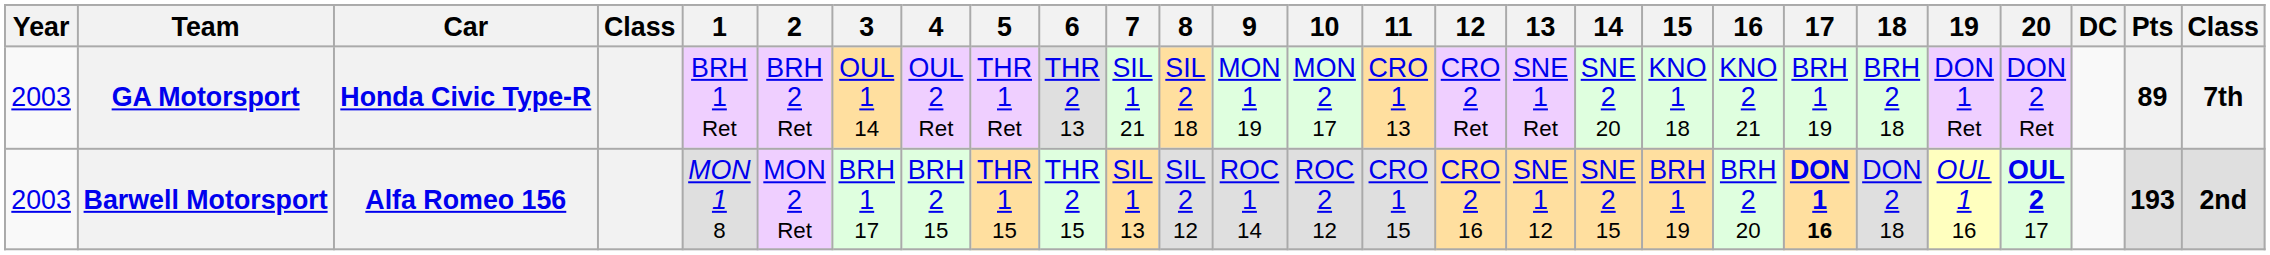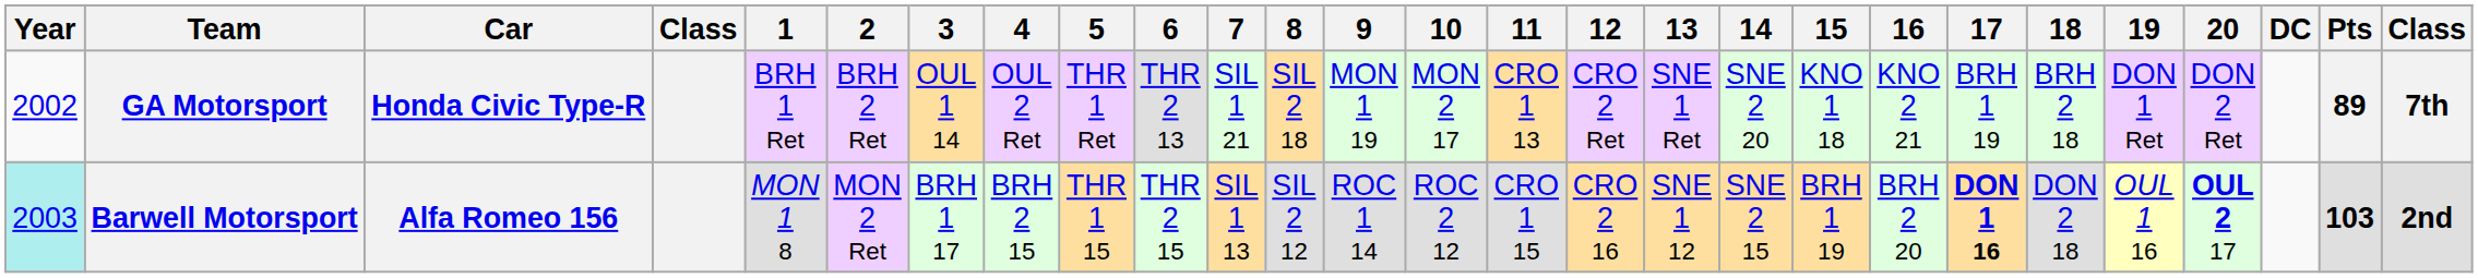GA Motorsport | Year: 2003 -> 2002
Barwell Motorsport | Year: no background -> paleturquoise background
Barwell Motorsport | Pts: 193 -> 103
